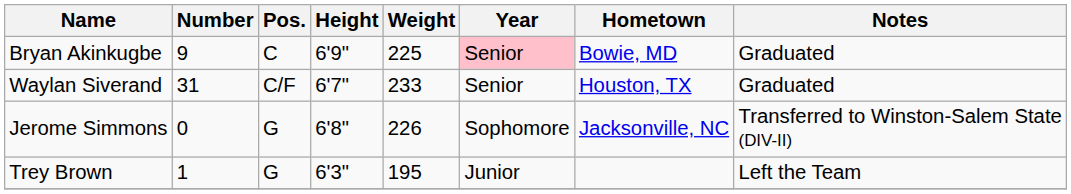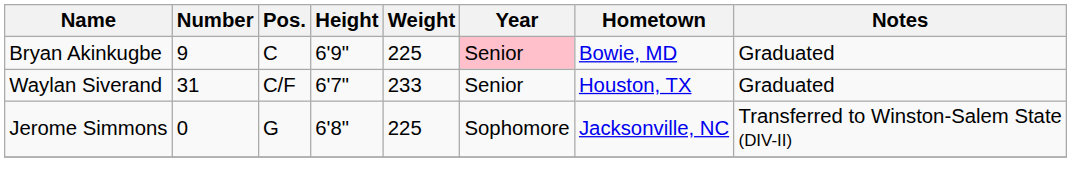Jerome Simmons | Weight: 226 -> 225
- row: Trey Brown | 1 | G | 6'3" | 195 | Junior | Left the Team
